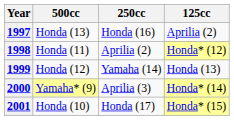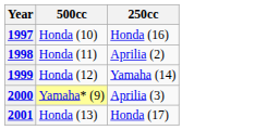- column: 125cc | Aprilia (2) | Honda* (12) | Honda (13) | Honda* (14) | Honda* (15)
1997 | 500cc: Honda (13) -> Honda (10)
2001 | 500cc: Honda (10) -> Honda (13)
